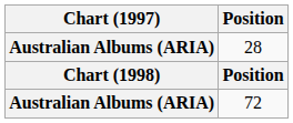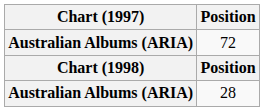rows swapped: 28 <-> 72
